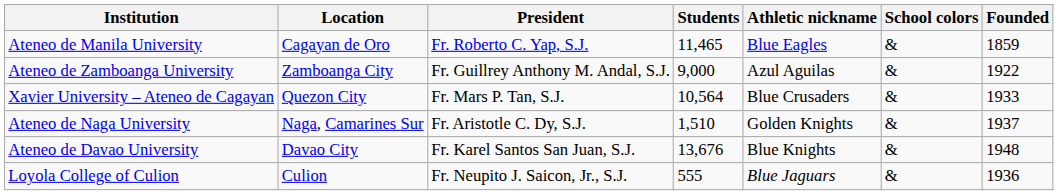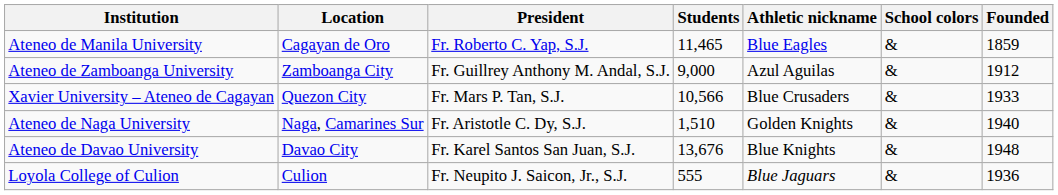Ateneo de Zamboanga University | Founded: 1922 -> 1912
Xavier University – Ateneo de Cagayan | Students: 10,564 -> 10,566
Ateneo de Naga University | Founded: 1937 -> 1940
